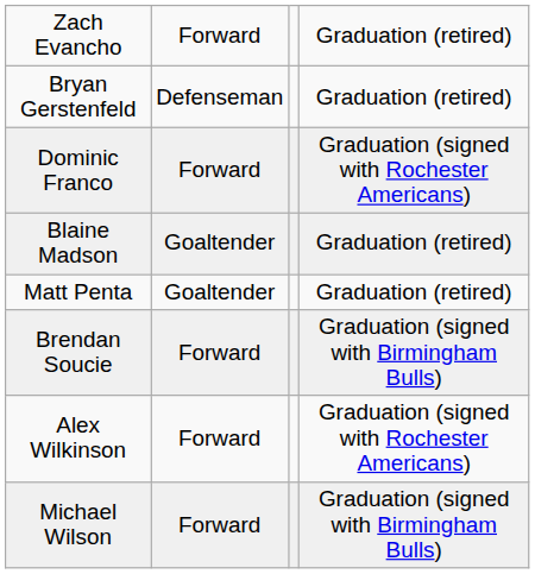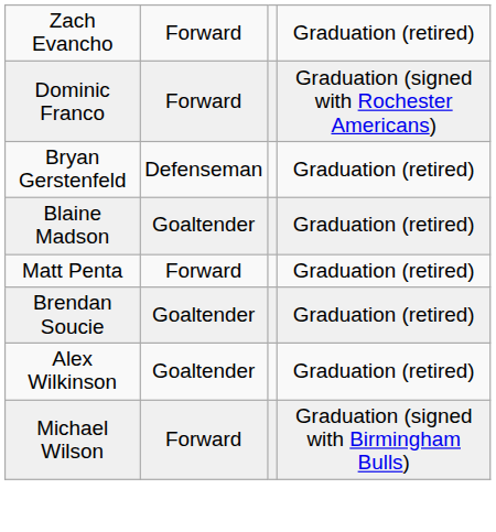rows swapped: Dominic Franco <-> Bryan Gerstenfeld
Matt Penta | column 2: Goaltender -> Forward
Brendan Soucie | column 2: Forward -> Goaltender
Brendan Soucie | column 4: Graduation (signed with Birmingham Bulls) -> Graduation (retired)
Alex Wilkinson | column 2: Forward -> Goaltender
Alex Wilkinson | column 4: Graduation (signed with Rochester Americans) -> Graduation (retired)
